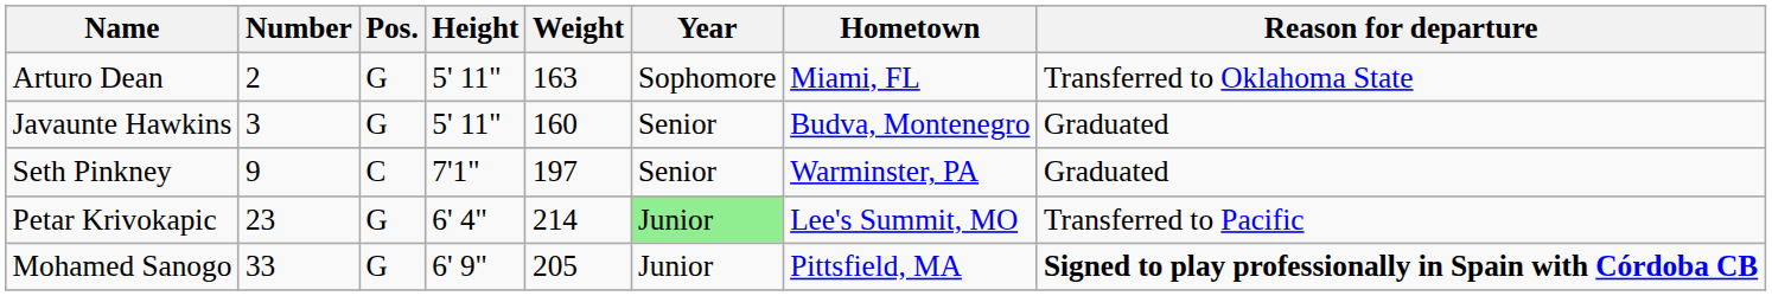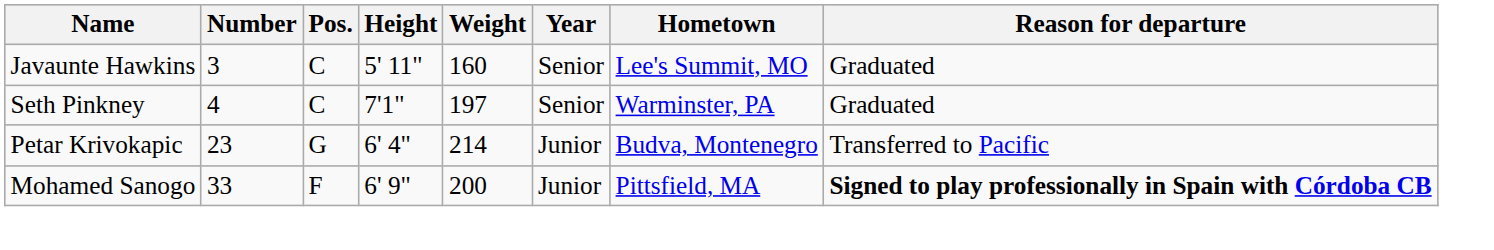- row: Arturo Dean | 2 | G | 5' 11" | 163 | Sophomore | Miami, FL | Transferred to Oklahoma State
Javaunte Hawkins | Pos.: G -> C
Javaunte Hawkins | Hometown: Budva, Montenegro -> Lee's Summit, MO
Seth Pinkney | Number: 9 -> 4
Petar Krivokapic | Year: lightgreen background -> no background
Petar Krivokapic | Hometown: Lee's Summit, MO -> Budva, Montenegro
Mohamed Sanogo | Pos.: G -> F
Mohamed Sanogo | Weight: 205 -> 200
